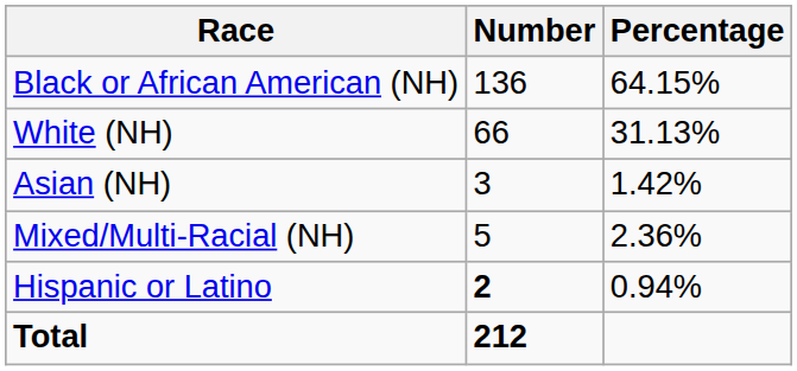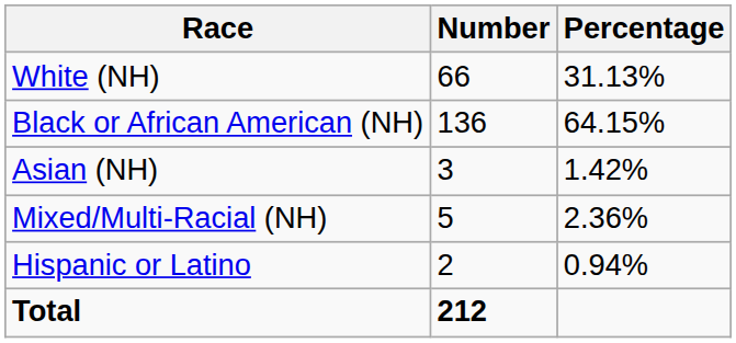rows swapped: White (NH) <-> Black or African American (NH)
Hispanic or Latino | Number: bold -> normal
